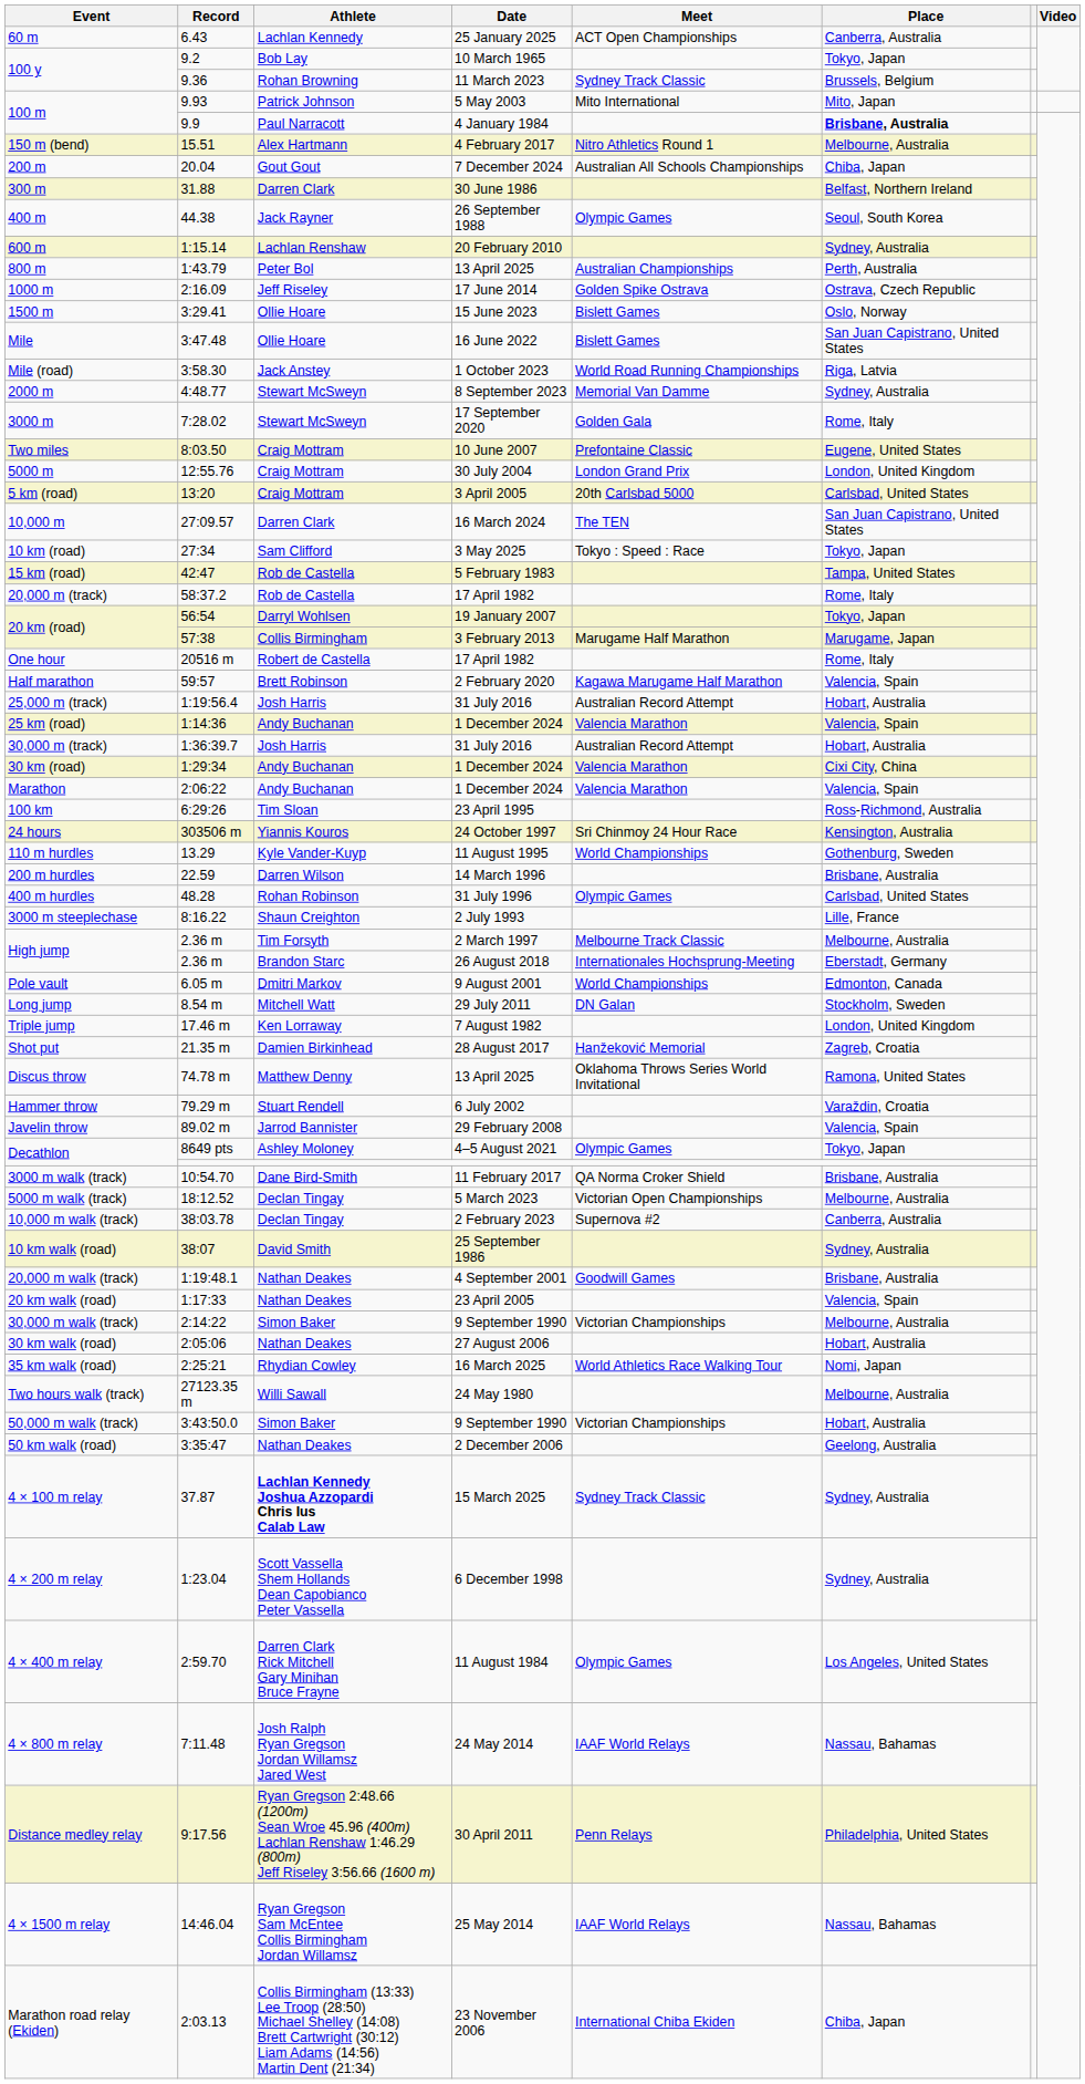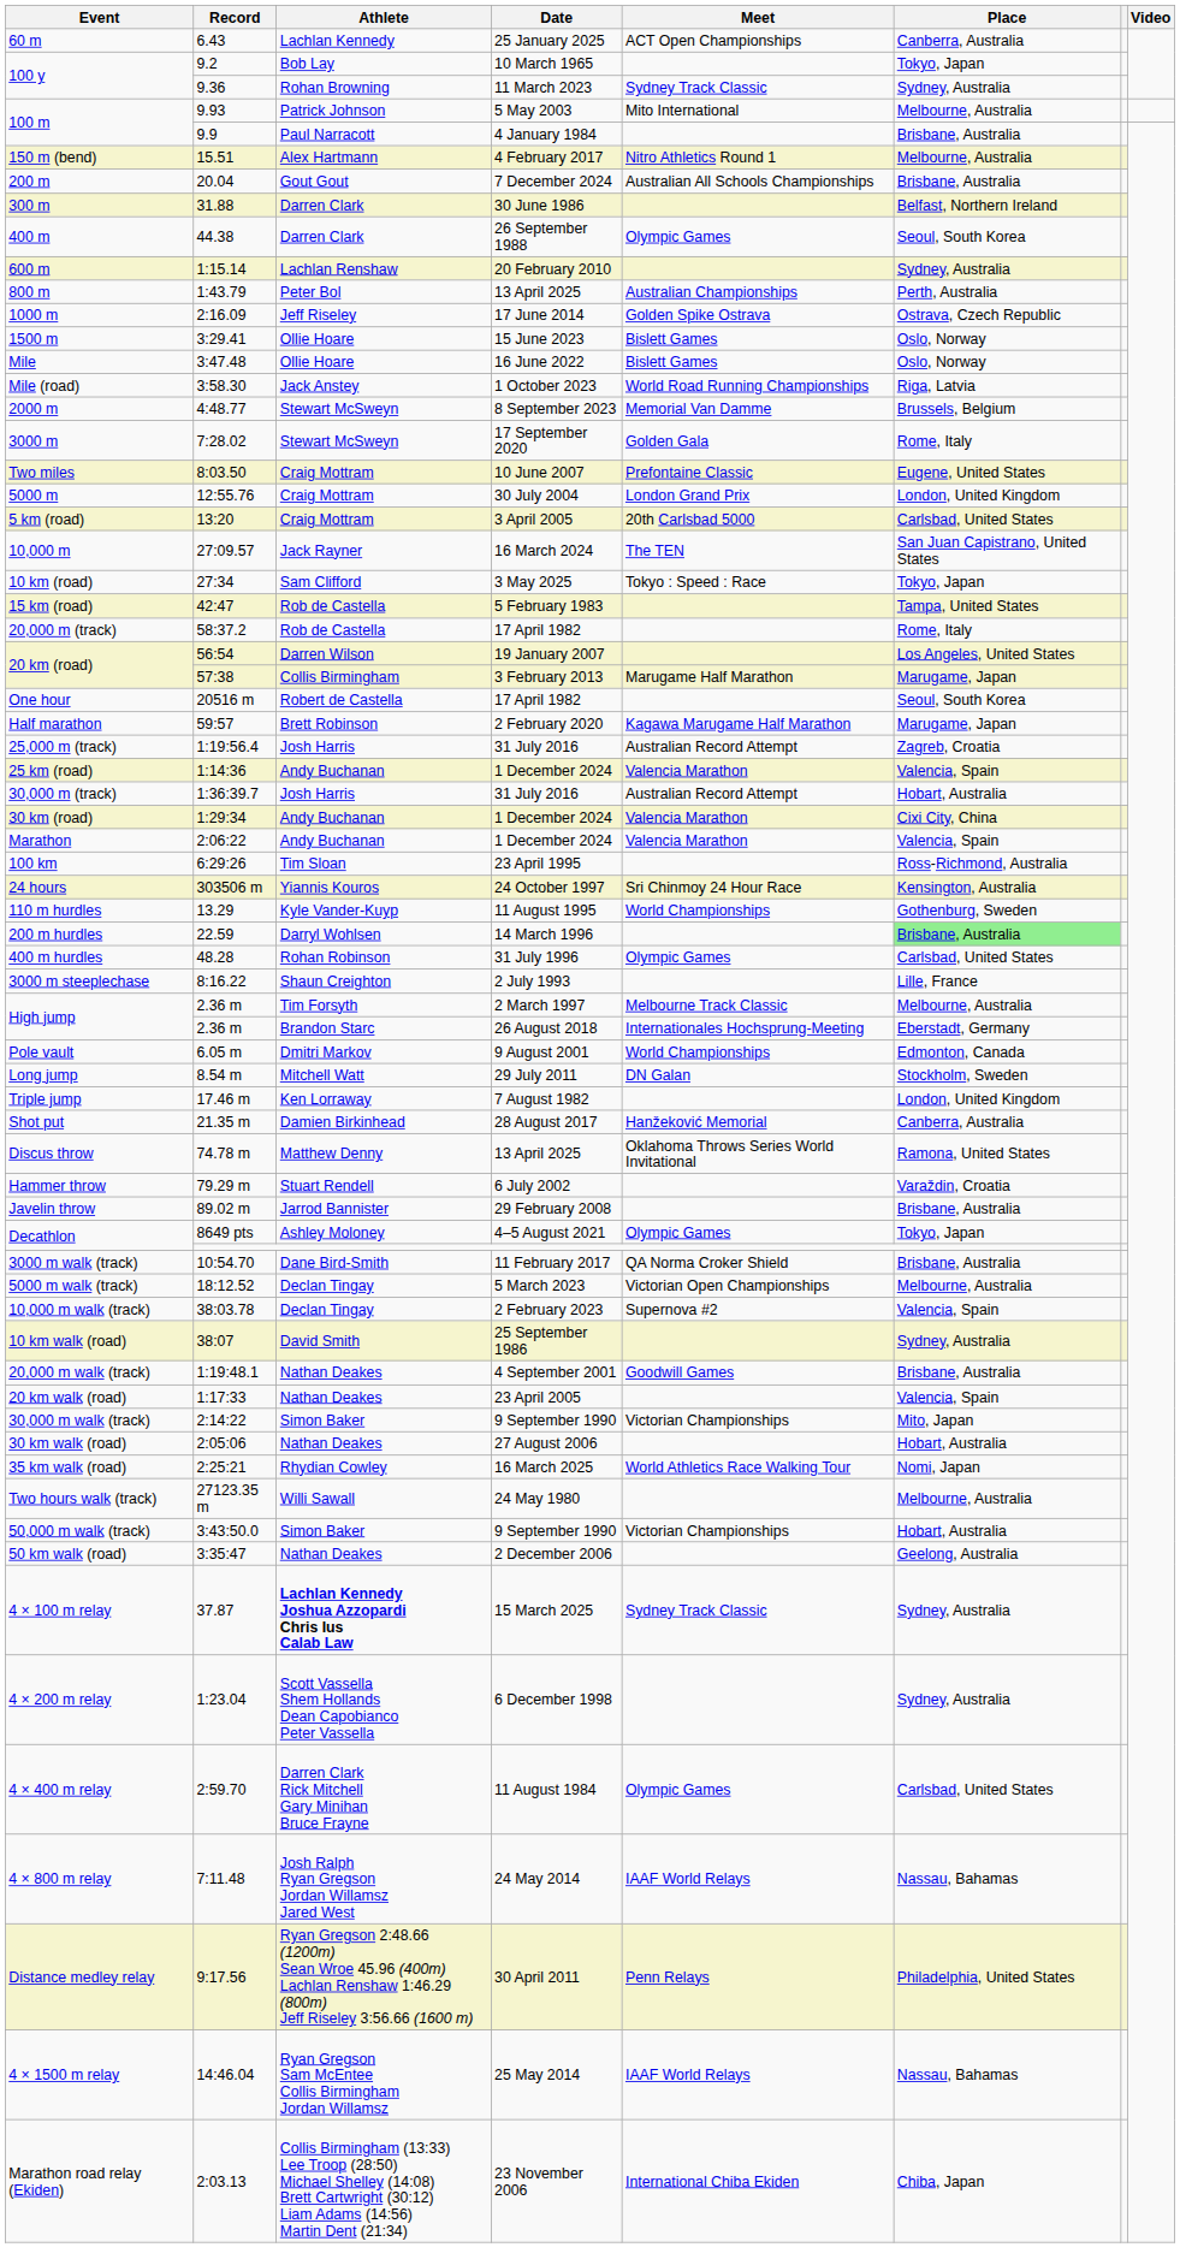100 y / 11 March 2023 | Place: Brussels, Belgium -> Sydney, Australia
100 m / 5 May 2003 | Place: Mito, Japan -> Melbourne, Australia
100 m / 4 January 1984 | Place: bold -> normal
200 m | Place: Chiba, Japan -> Brisbane, Australia
400 m | Athlete: Jack Rayner -> Darren Clark
Mile | Place: San Juan Capistrano, United States -> Oslo, Norway
2000 m | Place: Sydney, Australia -> Brussels, Belgium
10,000 m | Athlete: Darren Clark -> Jack Rayner
20 km (road) / 19 January 2007 | Athlete: Darryl Wohlsen -> Darren Wilson
20 km (road) / 19 January 2007 | Place: Tokyo, Japan -> Los Angeles, United States
One hour | Place: Rome, Italy -> Seoul, South Korea
Half marathon | Place: Valencia, Spain -> Marugame, Japan
25,000 m (track) | Place: Hobart, Australia -> Zagreb, Croatia
200 m hurdles | Athlete: Darren Wilson -> Darryl Wohlsen
200 m hurdles | Place: no background -> lightgreen background
Shot put | Place: Zagreb, Croatia -> Canberra, Australia
Javelin throw | Place: Valencia, Spain -> Brisbane, Australia
10,000 m walk (track) | Place: Canberra, Australia -> Valencia, Spain
30,000 m walk (track) | Place: Melbourne, Australia -> Mito, Japan
4 × 400 m relay | Place: Los Angeles, United States -> Carlsbad, United States
